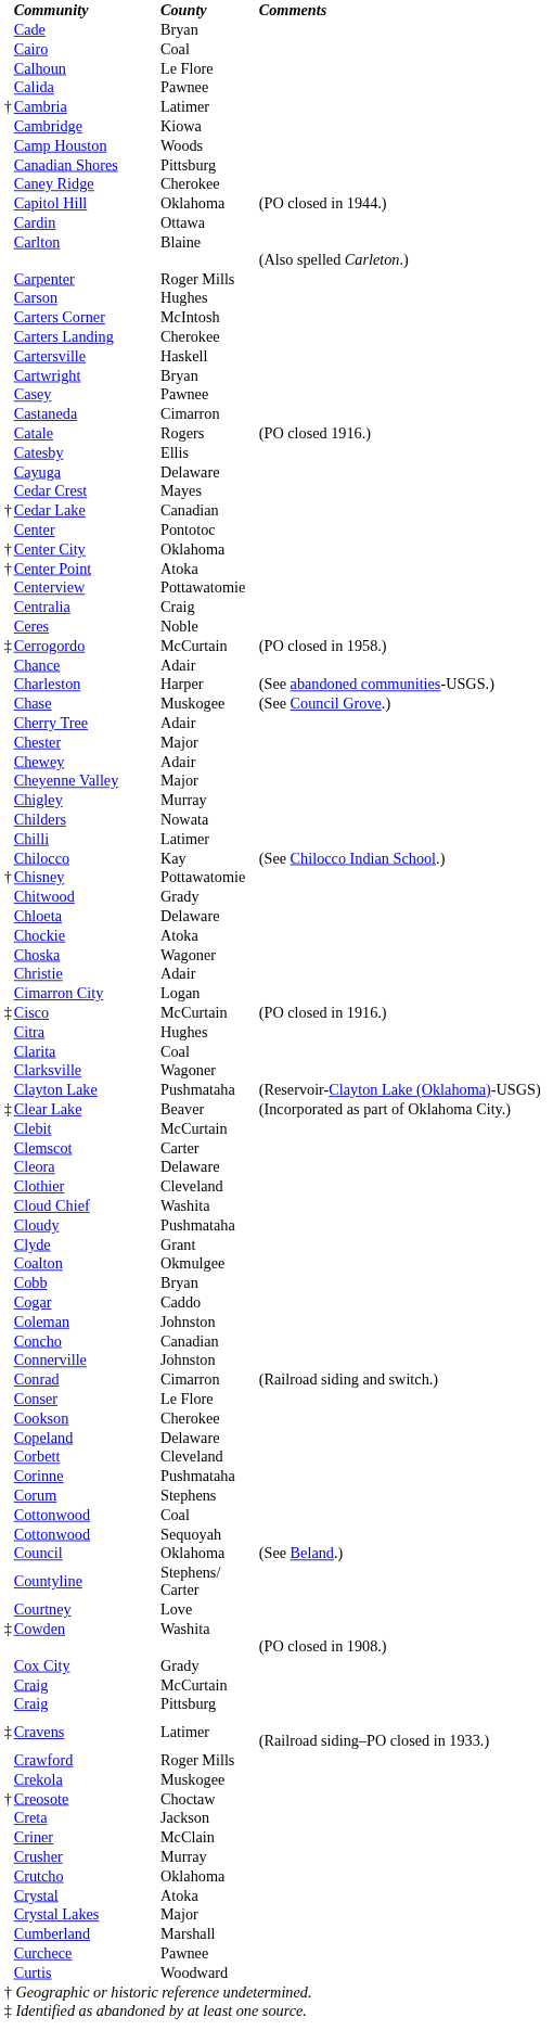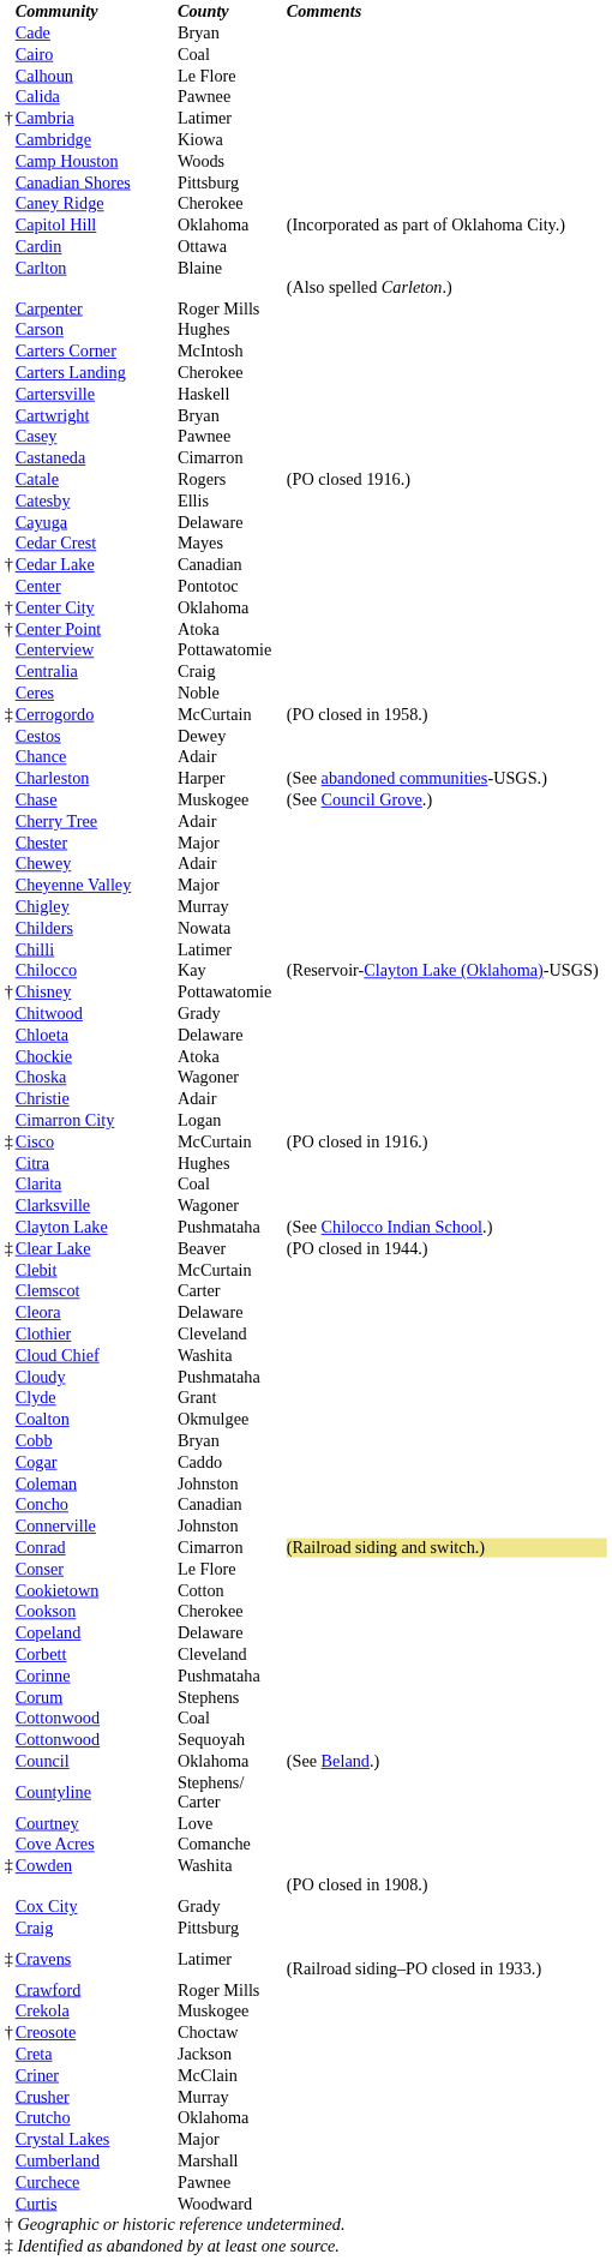Capitol Hill | Comments: (PO closed in 1944.) -> (Incorporated as part of Oklahoma City.)
+ row: Cestos | Dewey
Chilocco | Comments: (See Chilocco Indian School.) -> (Reservoir-Clayton Lake (Oklahoma)-USGS)
Clayton Lake | Comments: (Reservoir-Clayton Lake (Oklahoma)-USGS) -> (See Chilocco Indian School.)
Clear Lake | Comments: (Incorporated as part of Oklahoma City.) -> (PO closed in 1944.)
Conrad | Comments: no background -> khaki background
+ row: Cookietown | Cotton
+ row: Cove Acres | Comanche
- row: Craig | McCurtain
- row: Crystal | Atoka
